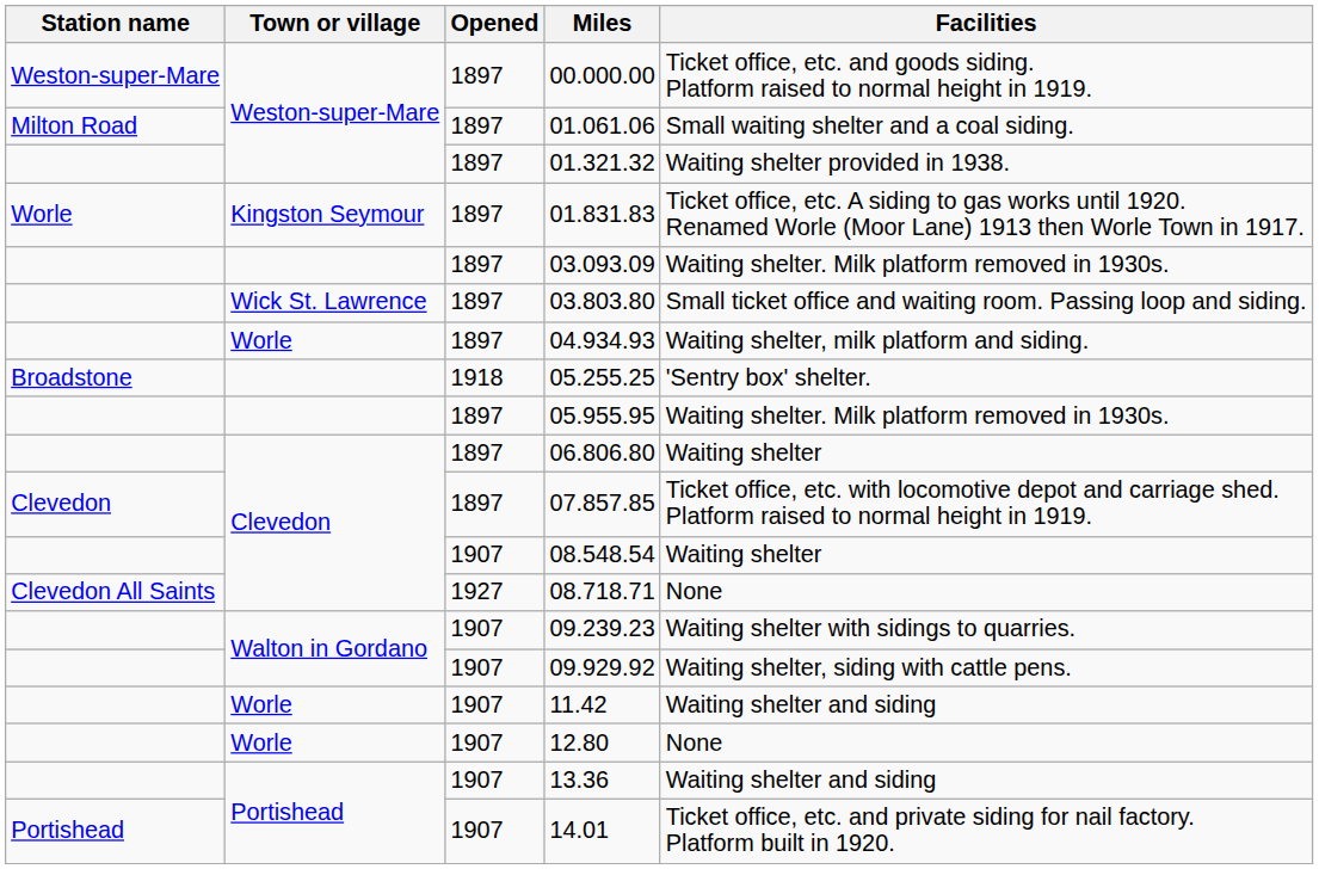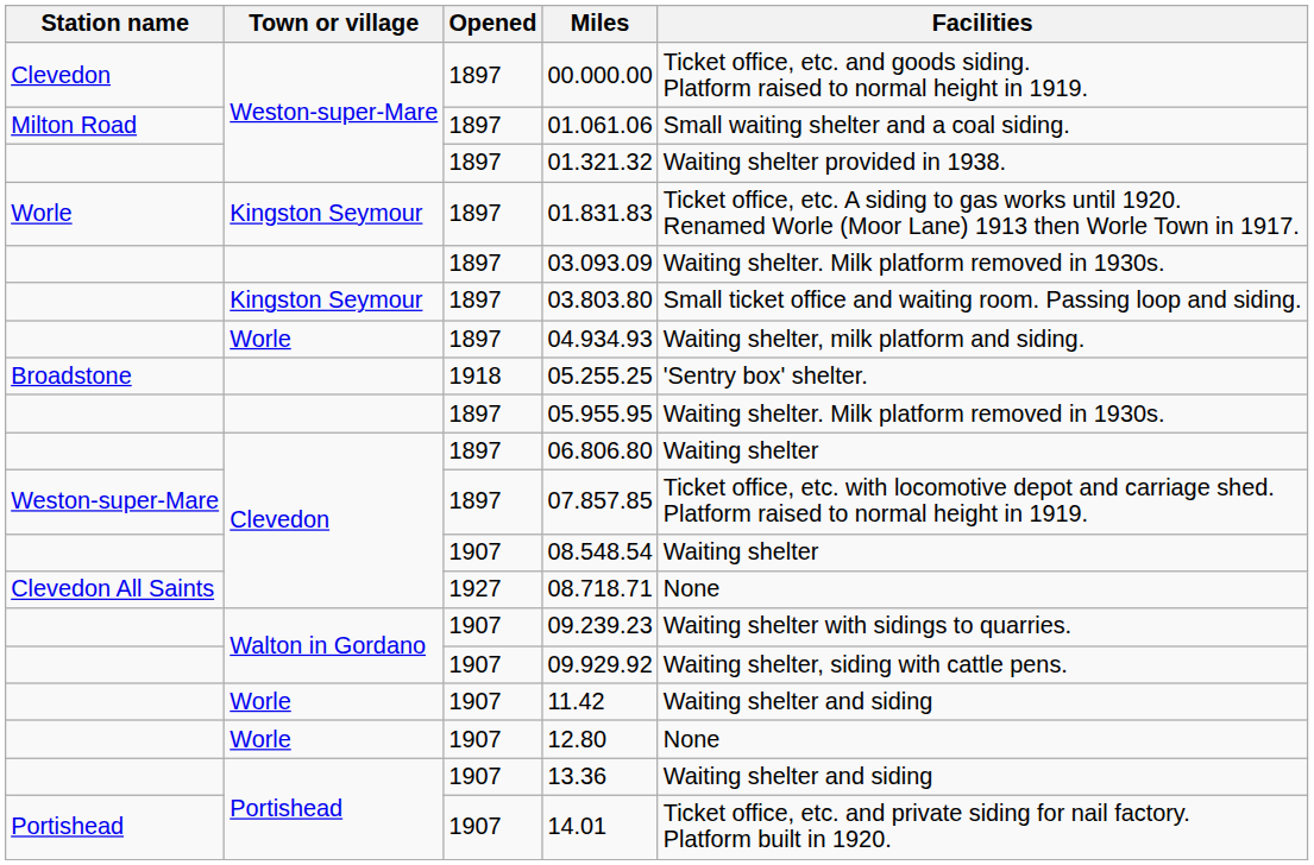00.000.00 | Station name: Weston-super-Mare -> Clevedon
03.803.80 | Town or village: Wick St. Lawrence -> Kingston Seymour
07.857.85 | Station name: Clevedon -> Weston-super-Mare
